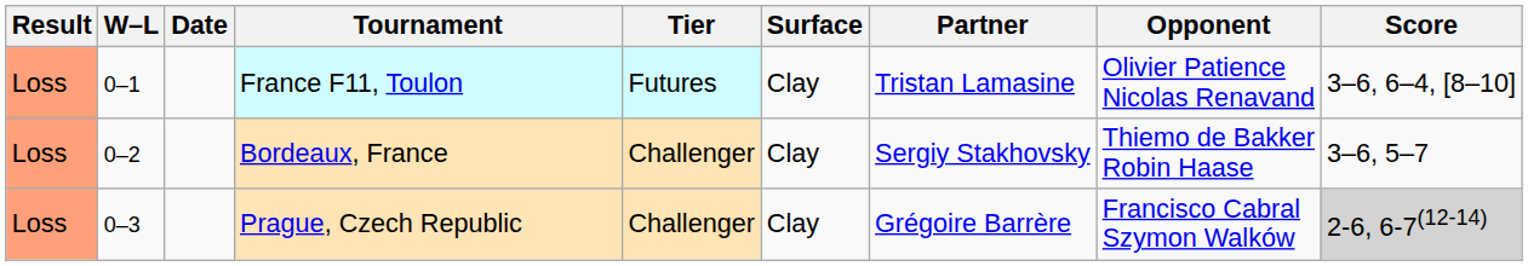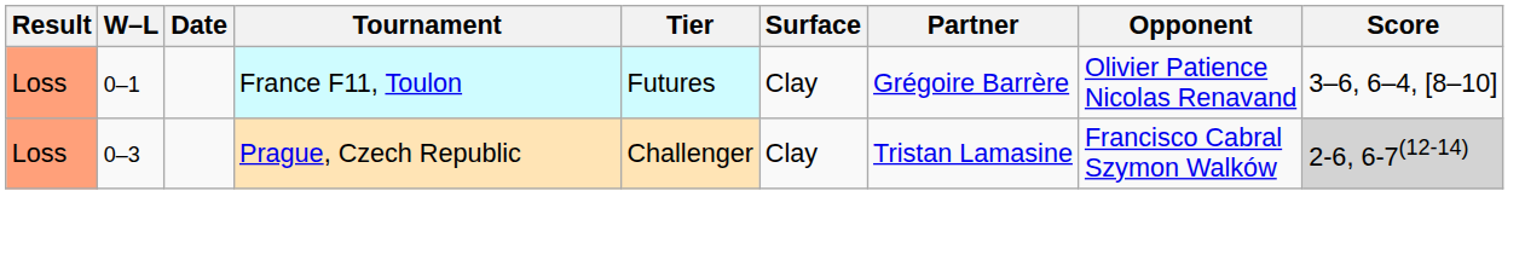France F11, Toulon | Partner: Tristan Lamasine -> Grégoire Barrère
- row: Loss | 0–2 | Bordeaux, France | Challenger | Clay | Sergiy Stakhovsky | Thiemo de Bakker Robin Haase | 3–6, 5–7
Prague, Czech Republic | Partner: Grégoire Barrère -> Tristan Lamasine
